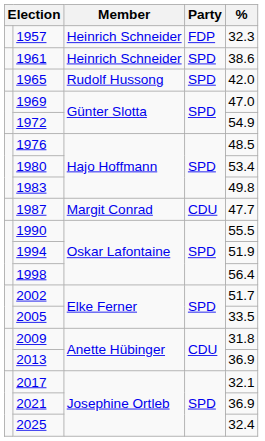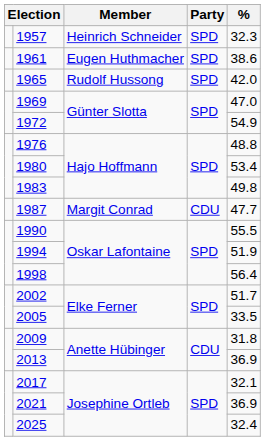1957 | Party: FDP -> SPD
1961 | Member: Heinrich Schneider -> Eugen Huthmacher
1976 | %: 48.5 -> 48.8
